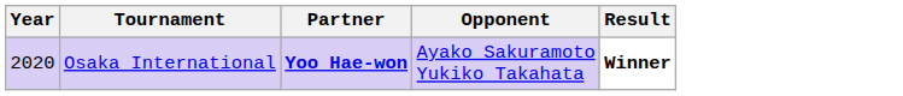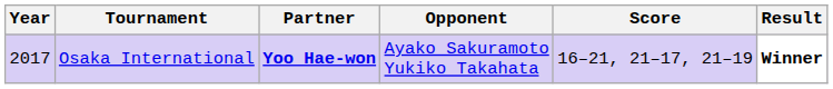+ column: Score | 16–21, 21–17, 21–19
Osaka International | Year: 2020 -> 2017
